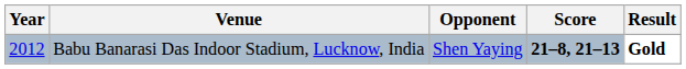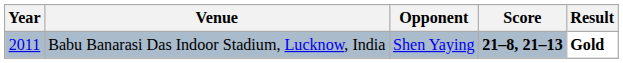Babu Banarasi Das Indoor Stadium, Lucknow, India | Year: 2012 -> 2011
